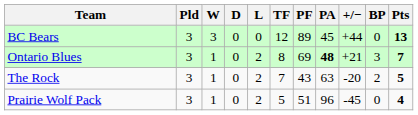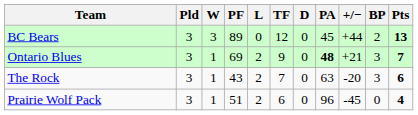columns swapped: D <-> PF
BC Bears | BP: 0 -> 2
Ontario Blues | TF: 8 -> 9
The Rock | BP: 2 -> 3
The Rock | Pts: 5 -> 6
Prairie Wolf Pack | TF: 5 -> 6
